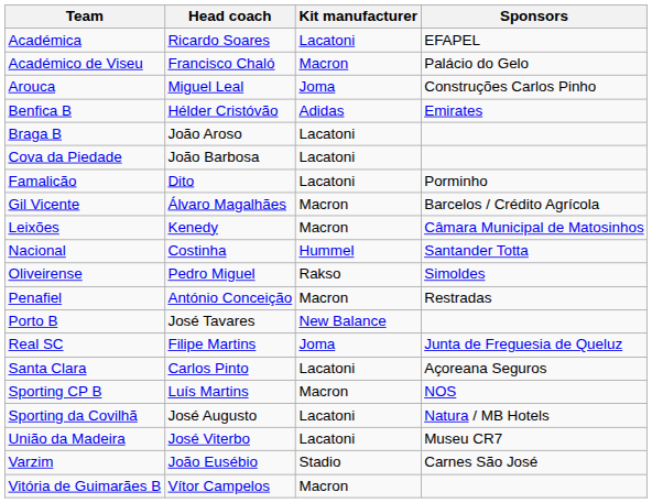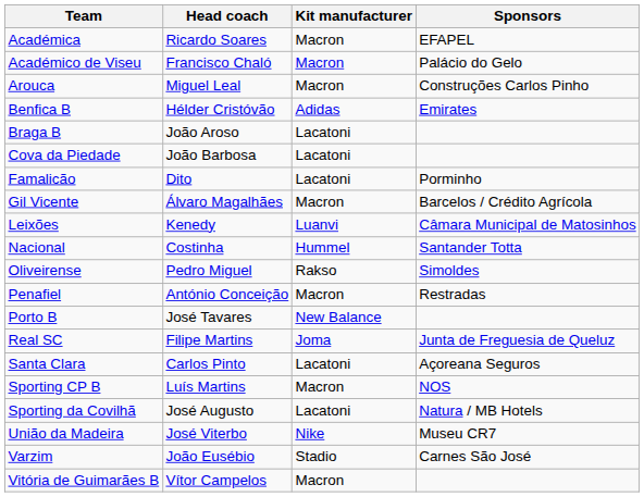Académica | Kit manufacturer: Lacatoni -> Macron
Arouca | Kit manufacturer: Joma -> Macron
Leixões | Kit manufacturer: Macron -> Luanvi
União da Madeira | Kit manufacturer: Lacatoni -> Nike
